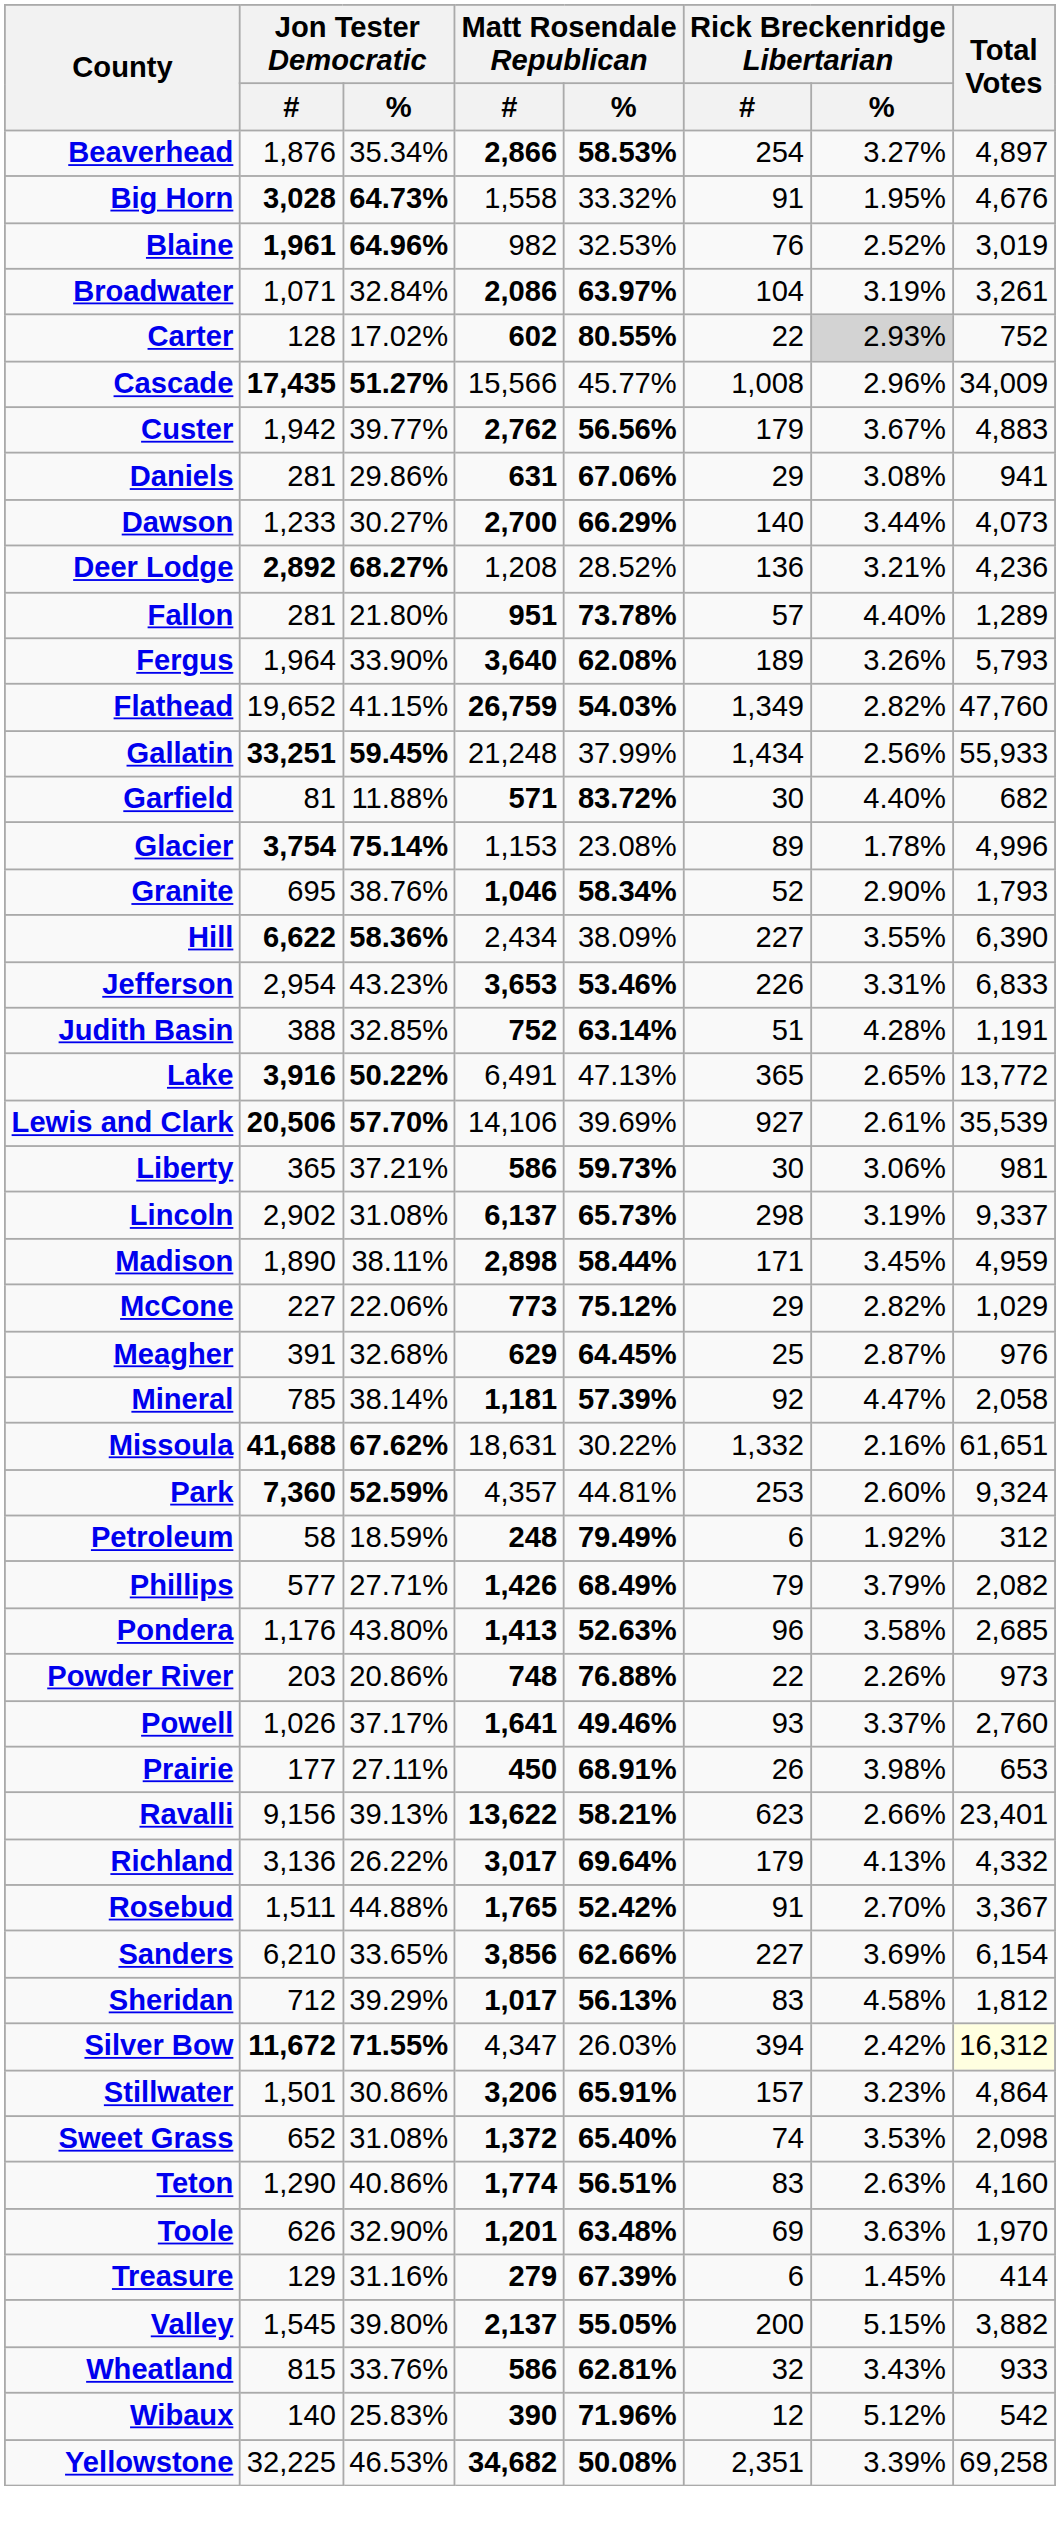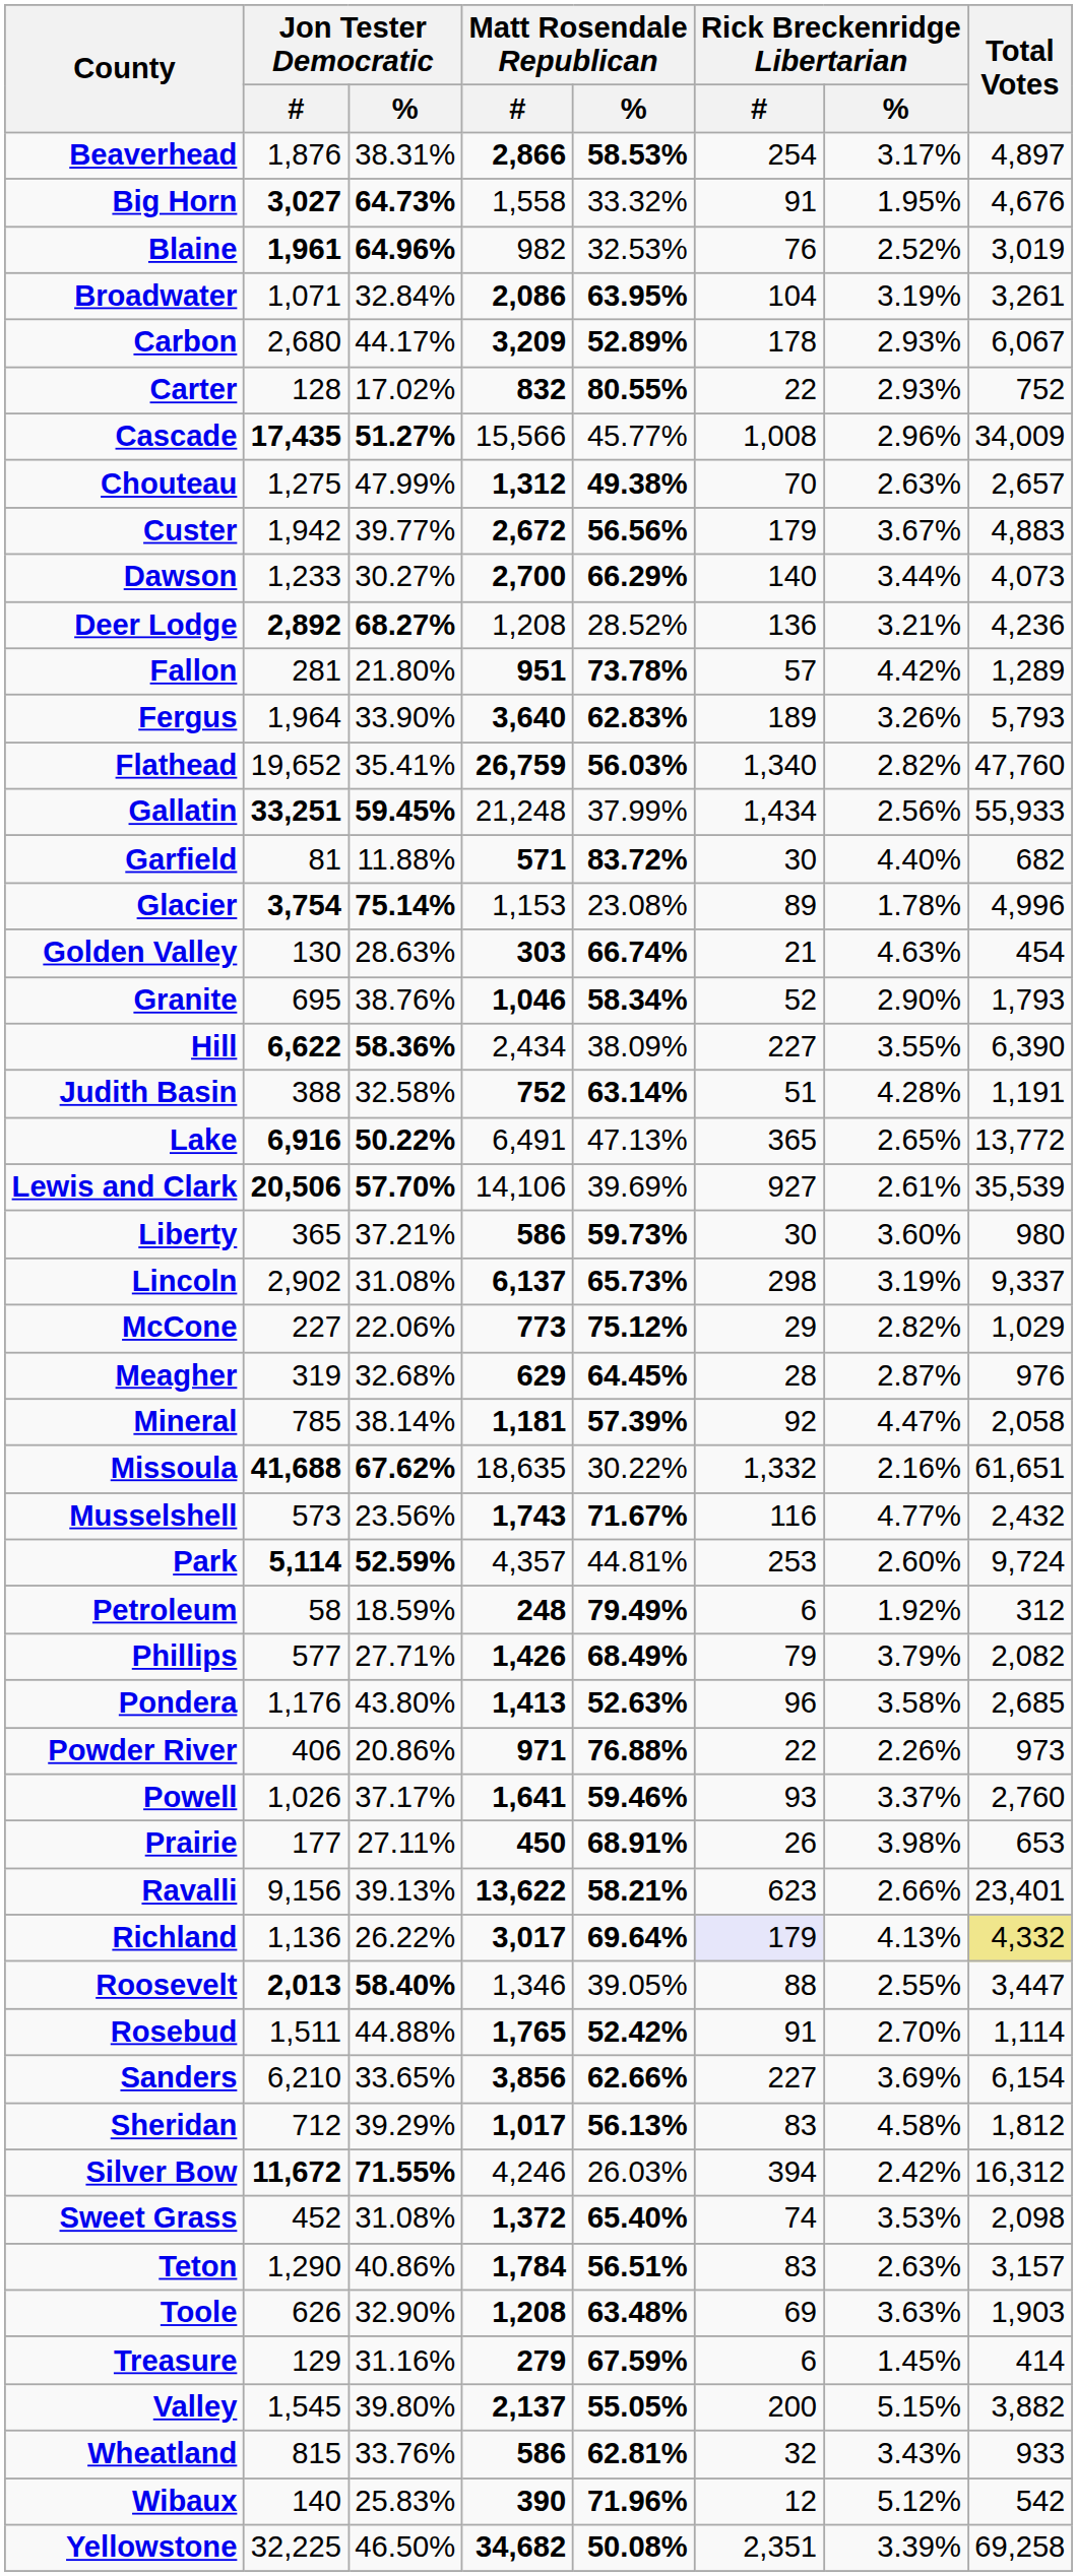Beaverhead | Jon Tester Democratic / %: 35.34% -> 38.31%
Beaverhead | Rick Breckenridge Libertarian / %: 3.27% -> 3.17%
Big Horn | Jon Tester Democratic / #: 3,028 -> 3,027
Broadwater | Matt Rosendale Republican / %: 63.97% -> 63.95%
+ row: Carbon | 2,680 | 44.17% | 3,209 | 52.89% | 178 | 2.93% | 6,067
Carter | Matt Rosendale Republican / #: 602 -> 832
Carter | Rick Breckenridge Libertarian / %: lightgrey background -> no background
+ row: Chouteau | 1,275 | 47.99% | 1,312 | 49.38% | 70 | 2.63% | 2,657
Custer | Matt Rosendale Republican / #: 2,762 -> 2,672
- row: Daniels | 281 | 29.86% | 631 | 67.06% | 29 | 3.08% | 941
Fallon | Rick Breckenridge Libertarian / %: 4.40% -> 4.42%
Fergus | Matt Rosendale Republican / %: 62.08% -> 62.83%
Flathead | Jon Tester Democratic / %: 41.15% -> 35.41%
Flathead | Matt Rosendale Republican / %: 54.03% -> 56.03%
Flathead | Rick Breckenridge Libertarian / #: 1,349 -> 1,340
+ row: Golden Valley | 130 | 28.63% | 303 | 66.74% | 21 | 4.63% | 454
- row: Jefferson | 2,954 | 43.23% | 3,653 | 53.46% | 226 | 3.31% | 6,833
Judith Basin | Jon Tester Democratic / %: 32.85% -> 32.58%
Lake | Jon Tester Democratic / #: 3,916 -> 6,916
Liberty | Rick Breckenridge Libertarian / %: 3.06% -> 3.60%
Liberty | Total Votes: 981 -> 980
- row: Madison | 1,890 | 38.11% | 2,898 | 58.44% | 171 | 3.45% | 4,959
Meagher | Jon Tester Democratic / #: 391 -> 319
Meagher | Rick Breckenridge Libertarian / #: 25 -> 28
Missoula | Matt Rosendale Republican / #: 18,631 -> 18,635
+ row: Musselshell | 573 | 23.56% | 1,743 | 71.67% | 116 | 4.77% | 2,432
Park | Jon Tester Democratic / #: 7,360 -> 5,114
Park | Total Votes: 9,324 -> 9,724
Powder River | Jon Tester Democratic / #: 203 -> 406
Powder River | Matt Rosendale Republican / #: 748 -> 971
Powell | Matt Rosendale Republican / %: 49.46% -> 59.46%
Richland | Jon Tester Democratic / #: 3,136 -> 1,136
Richland | Rick Breckenridge Libertarian / #: no background -> lavender background
Richland | Total Votes: no background -> khaki background
+ row: Roosevelt | 2,013 | 58.40% | 1,346 | 39.05% | 88 | 2.55% | 3,447
Rosebud | Total Votes: 3,367 -> 1,114
Silver Bow | Matt Rosendale Republican / #: 4,347 -> 4,246
Silver Bow | Total Votes: lightyellow background -> no background
- row: Stillwater | 1,501 | 30.86% | 3,206 | 65.91% | 157 | 3.23% | 4,864
Sweet Grass | Jon Tester Democratic / #: 652 -> 452
Teton | Matt Rosendale Republican / #: 1,774 -> 1,784
Teton | Total Votes: 4,160 -> 3,157
Toole | Matt Rosendale Republican / #: 1,201 -> 1,208
Toole | Total Votes: 1,970 -> 1,903
Treasure | Matt Rosendale Republican / %: 67.39% -> 67.59%
Yellowstone | Jon Tester Democratic / %: 46.53% -> 46.50%
